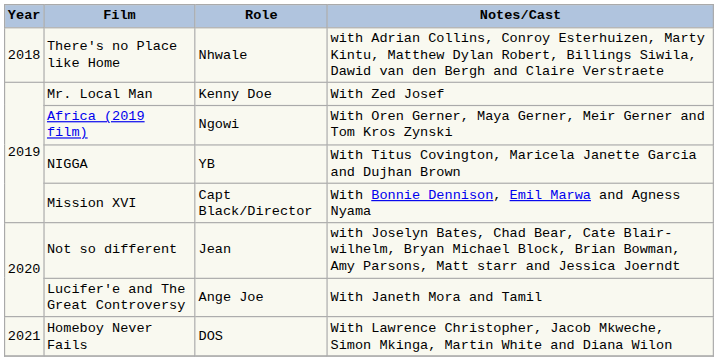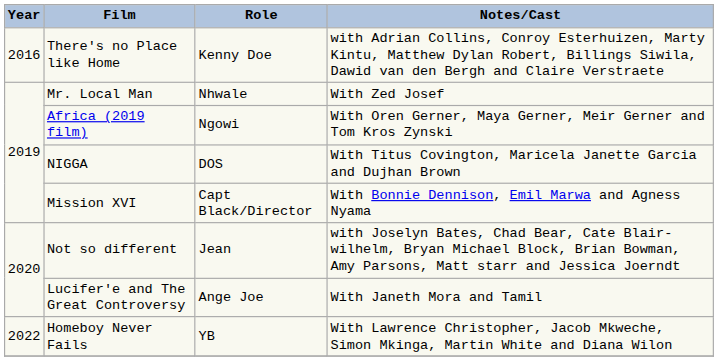There's no Place like Home | Year: 2018 -> 2016
There's no Place like Home | Role: Nhwale -> Kenny Doe
Mr. Local Man | Role: Kenny Doe -> Nhwale
NIGGA | Role: YB -> DOS
Homeboy Never Fails | Year: 2021 -> 2022
Homeboy Never Fails | Role: DOS -> YB
